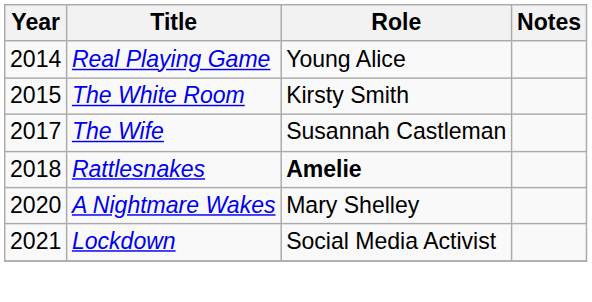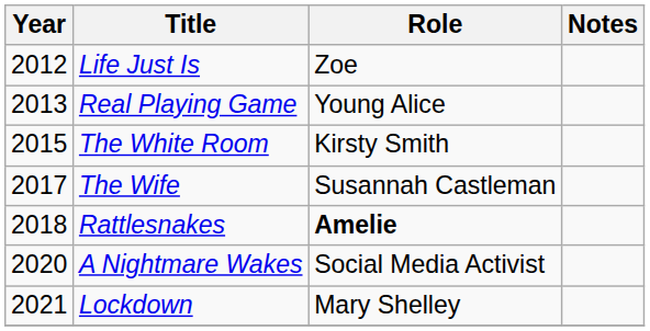+ row: 2012 | Life Just Is | Zoe
Real Playing Game | Year: 2014 -> 2013
A Nightmare Wakes | Role: Mary Shelley -> Social Media Activist
Lockdown | Role: Social Media Activist -> Mary Shelley
